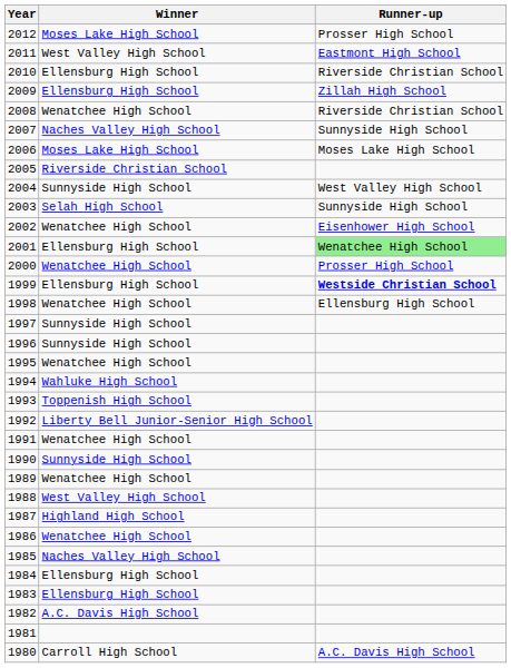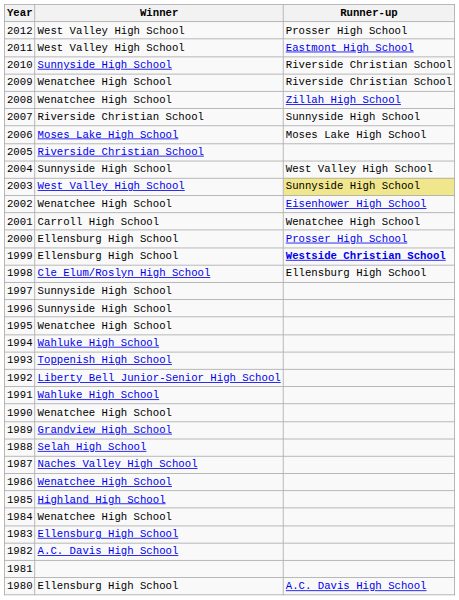2012 | Winner: Moses Lake High School -> West Valley High School
2010 | Winner: Ellensburg High School -> Sunnyside High School
2009 | Winner: Ellensburg High School -> Wenatchee High School
2009 | Runner-up: Zillah High School -> Riverside Christian School
2008 | Runner-up: Riverside Christian School -> Zillah High School
2007 | Winner: Naches Valley High School -> Riverside Christian School
2003 | Winner: Selah High School -> West Valley High School
2003 | Runner-up: no background -> khaki background
2001 | Winner: Ellensburg High School -> Carroll High School
2001 | Runner-up: lightgreen background -> no background
2000 | Winner: Wenatchee High School -> Ellensburg High School
1998 | Winner: Wenatchee High School -> Cle Elum/Roslyn High School
1991 | Winner: Wenatchee High School -> Wahluke High School
1990 | Winner: Sunnyside High School -> Wenatchee High School
1989 | Winner: Wenatchee High School -> Grandview High School
1988 | Winner: West Valley High School -> Selah High School
1987 | Winner: Highland High School -> Naches Valley High School
1985 | Winner: Naches Valley High School -> Highland High School
1984 | Winner: Ellensburg High School -> Wenatchee High School
1980 | Winner: Carroll High School -> Ellensburg High School
